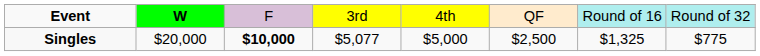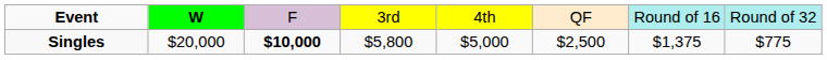Singles | column 4: $5,077 -> $5,800
Singles | column 7: $1,325 -> $1,375
